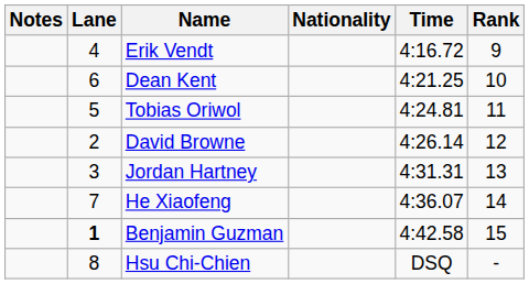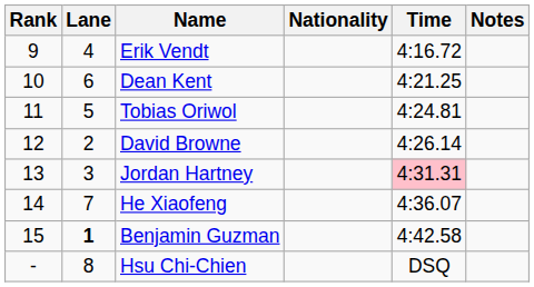columns swapped: Rank <-> Notes
Jordan Hartney | Time: no background -> pink background
